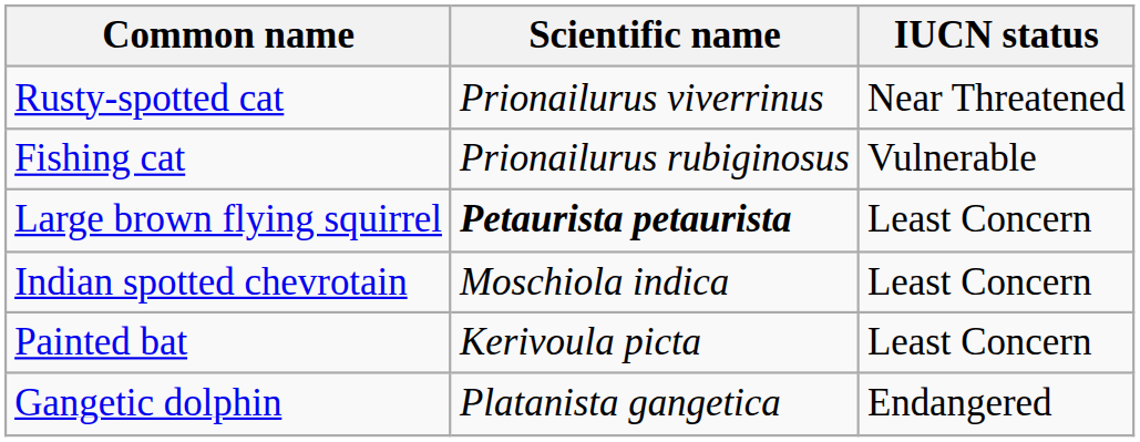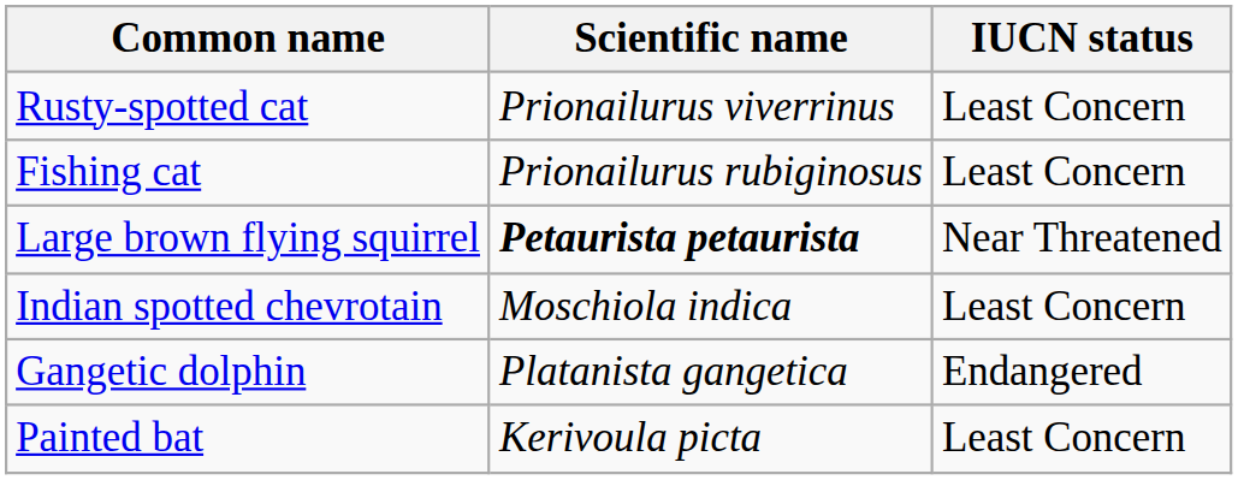Rusty-spotted cat | IUCN status: Near Threatened -> Least Concern
Fishing cat | IUCN status: Vulnerable -> Least Concern
Large brown flying squirrel | IUCN status: Least Concern -> Near Threatened
rows swapped: Gangetic dolphin <-> Painted bat
